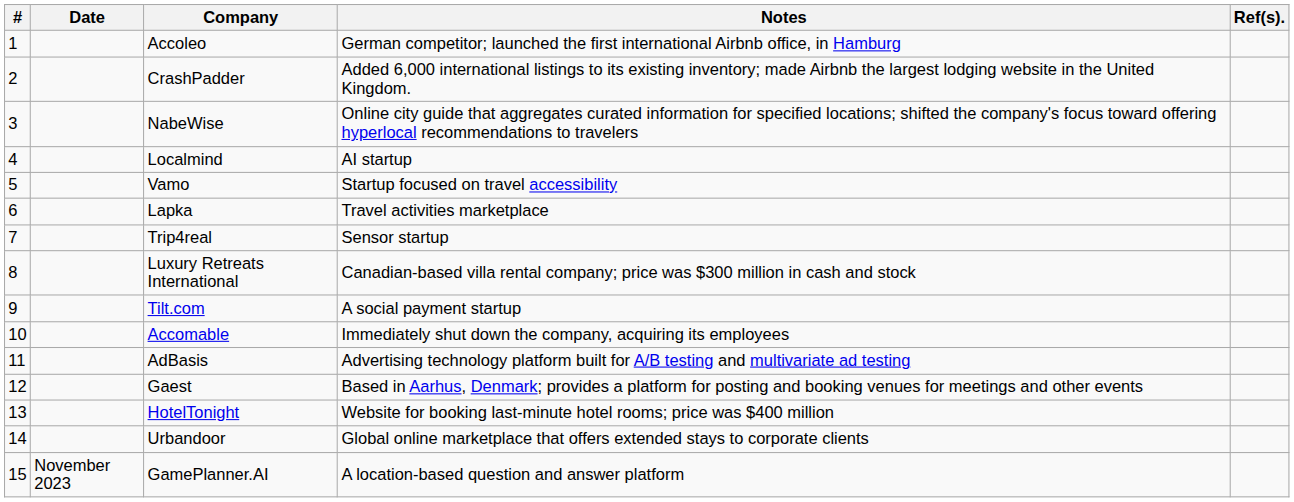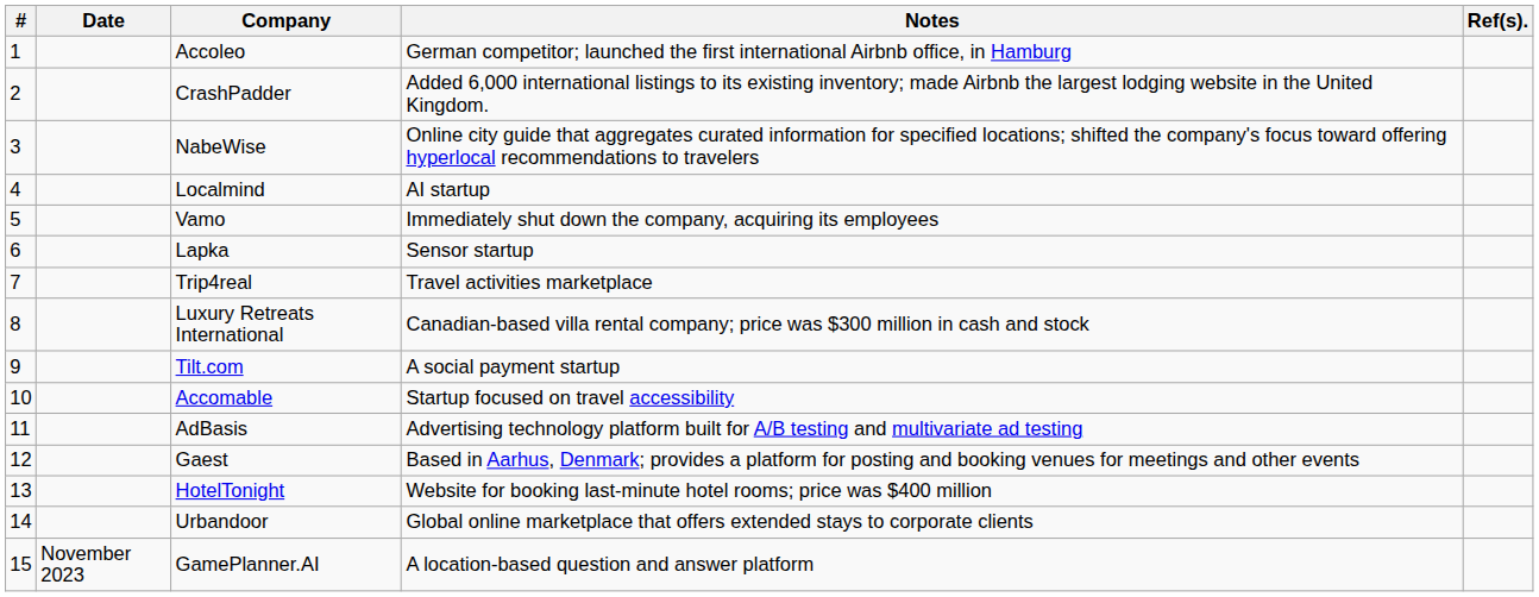Vamo | Notes: Startup focused on travel accessibility -> Immediately shut down the company, acquiring its employees
Lapka | Notes: Travel activities marketplace -> Sensor startup
Trip4real | Notes: Sensor startup -> Travel activities marketplace
Accomable | Notes: Immediately shut down the company, acquiring its employees -> Startup focused on travel accessibility
